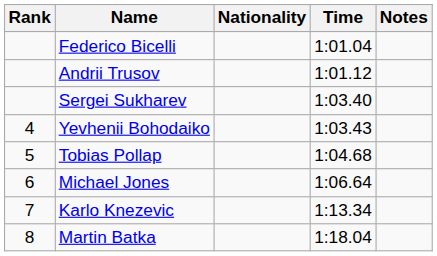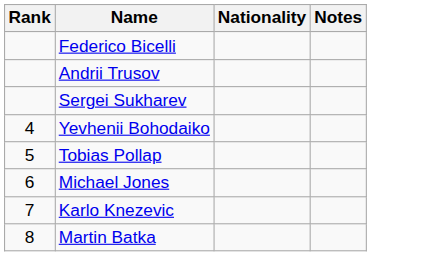- column: Time | 1:01.04 | 1:01.12 | 1:03.40 | 1:03.43 | 1:04.68 | 1:06.64 | 1:13.34 | 1:18.04
